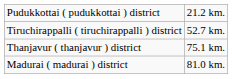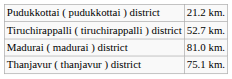rows swapped: Thanjavur ( thanjavur ) district <-> Madurai ( madurai ) district
